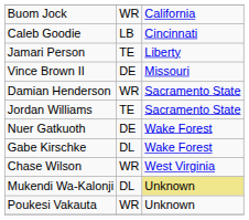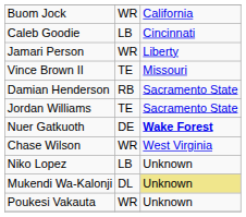Jamari Person | column 2: TE -> WR
Vince Brown II | column 2: DE -> TE
Damian Henderson | column 2: WR -> RB
Nuer Gatkuoth | column 3: normal -> bold
- row: Gabe Kirschke | DL | Wake Forest
+ row: Niko Lopez | LB | Unknown
